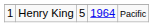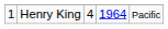Henry King | column 3: 5 -> 4
